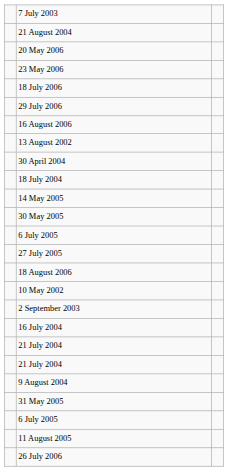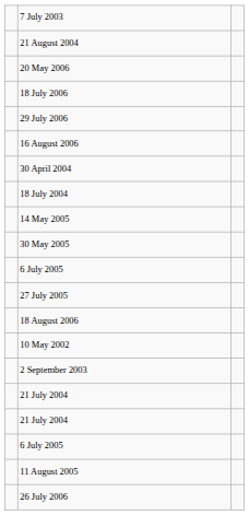- row: 23 May 2006
- row: 13 August 2002
- row: 16 July 2004
- row: 9 August 2004
- row: 31 May 2005
